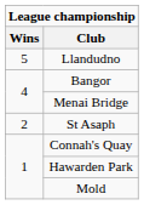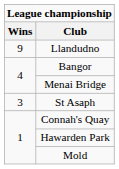Llandudno | Wins: 5 -> 9
St Asaph | Wins: 2 -> 3
